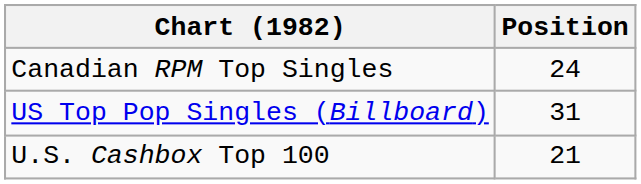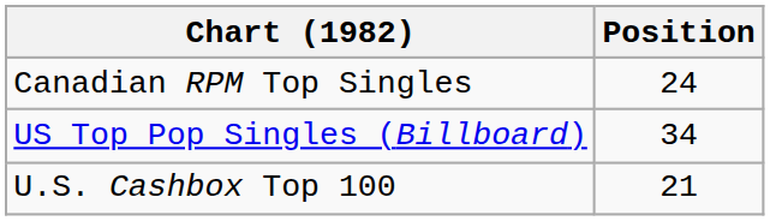US Top Pop Singles (Billboard) | Position: 31 -> 34
